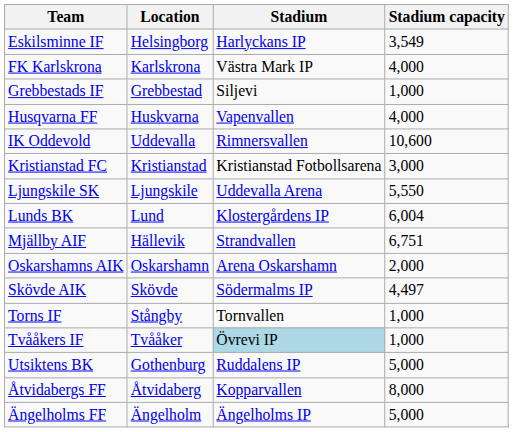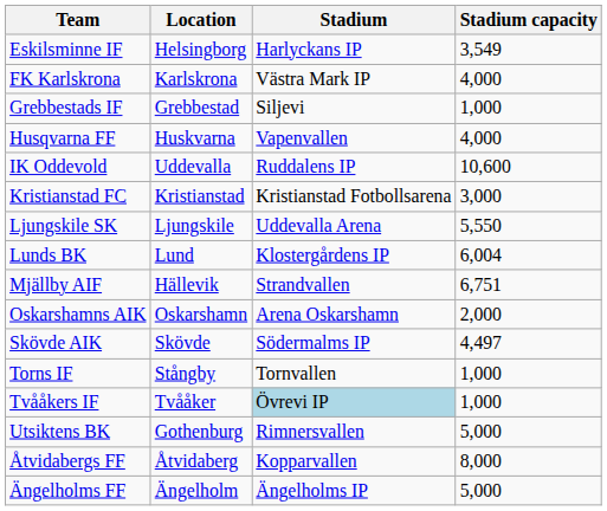IK Oddevold | Stadium: Rimnersvallen -> Ruddalens IP
Utsiktens BK | Stadium: Ruddalens IP -> Rimnersvallen
